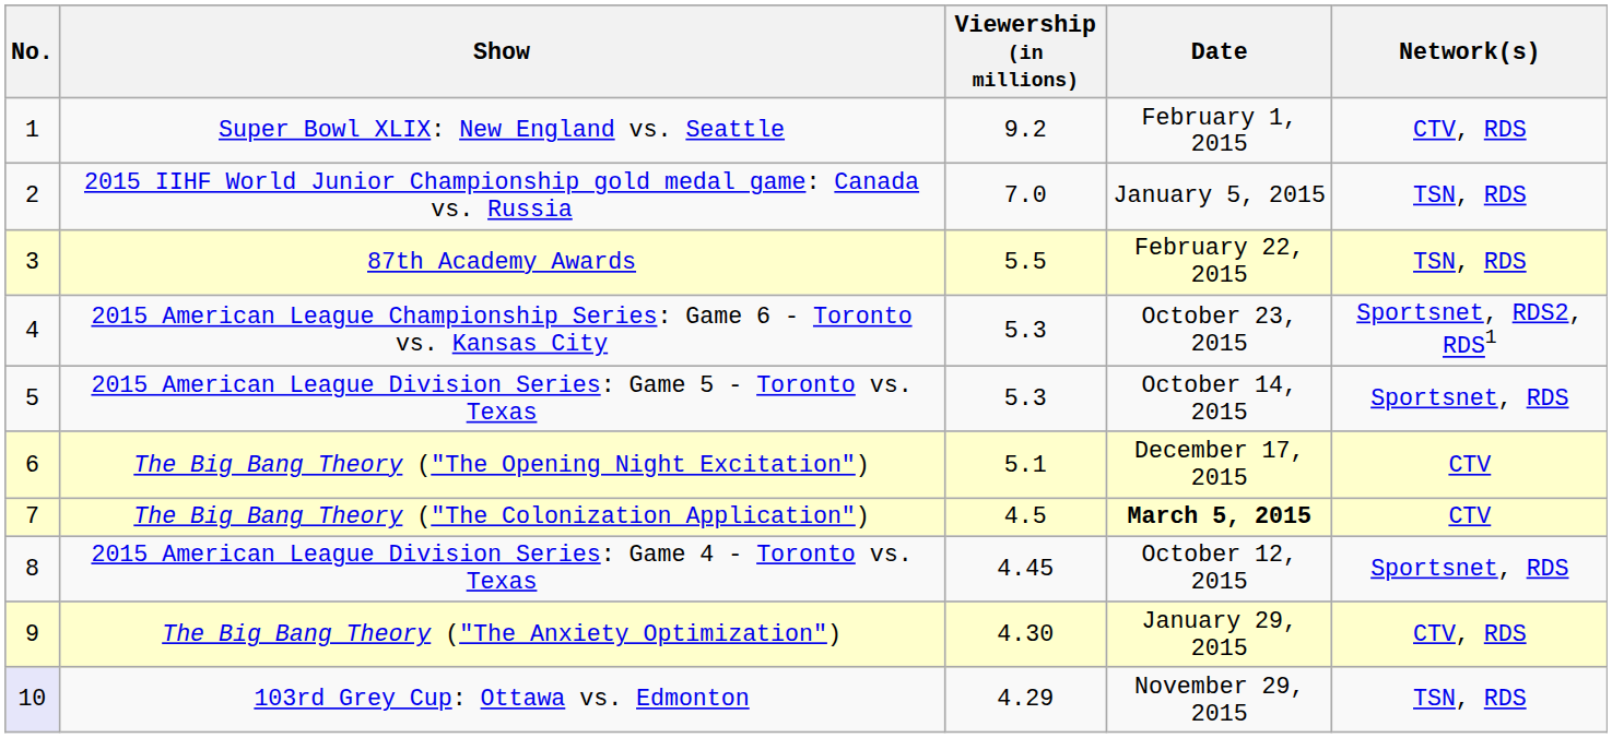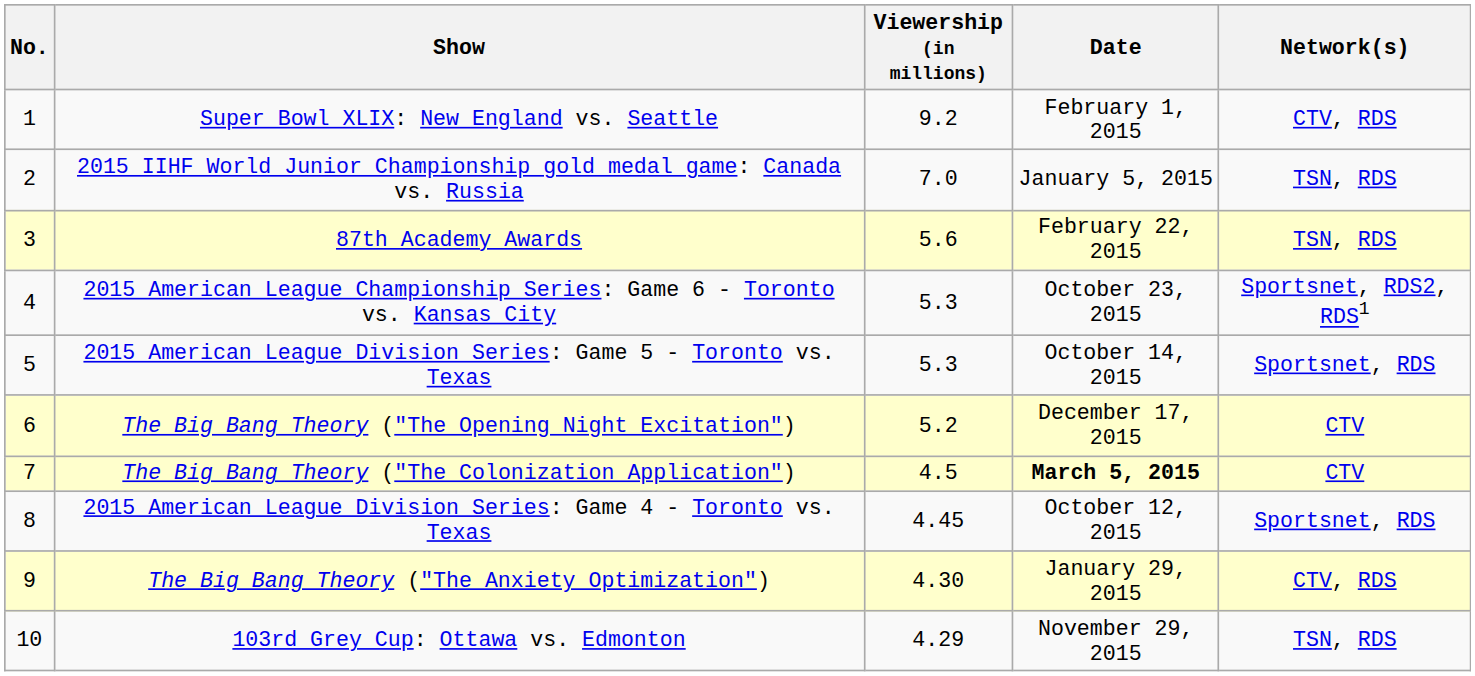87th Academy Awards | Viewership (in millions): 5.5 -> 5.6
The Big Bang Theory ("The Opening Night Excitation") | Viewership (in millions): 5.1 -> 5.2
103rd Grey Cup: Ottawa vs. Edmonton | No.: lavender background -> no background
